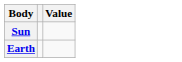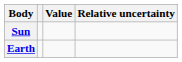+ column: Relative uncertainty
